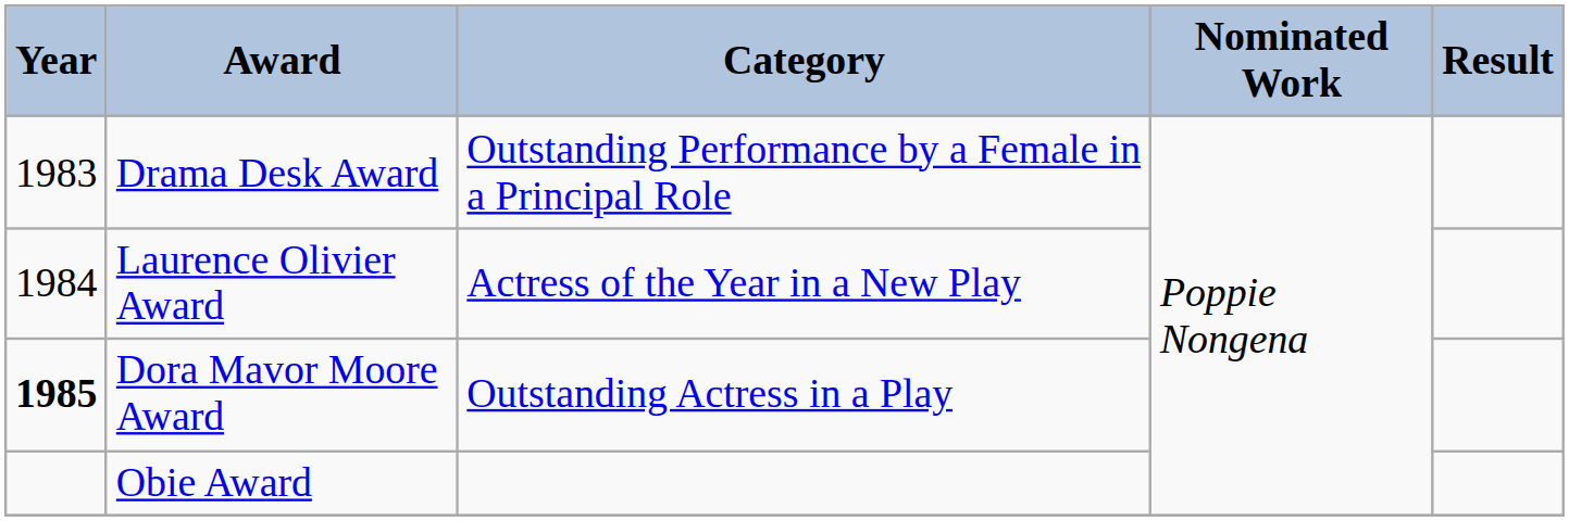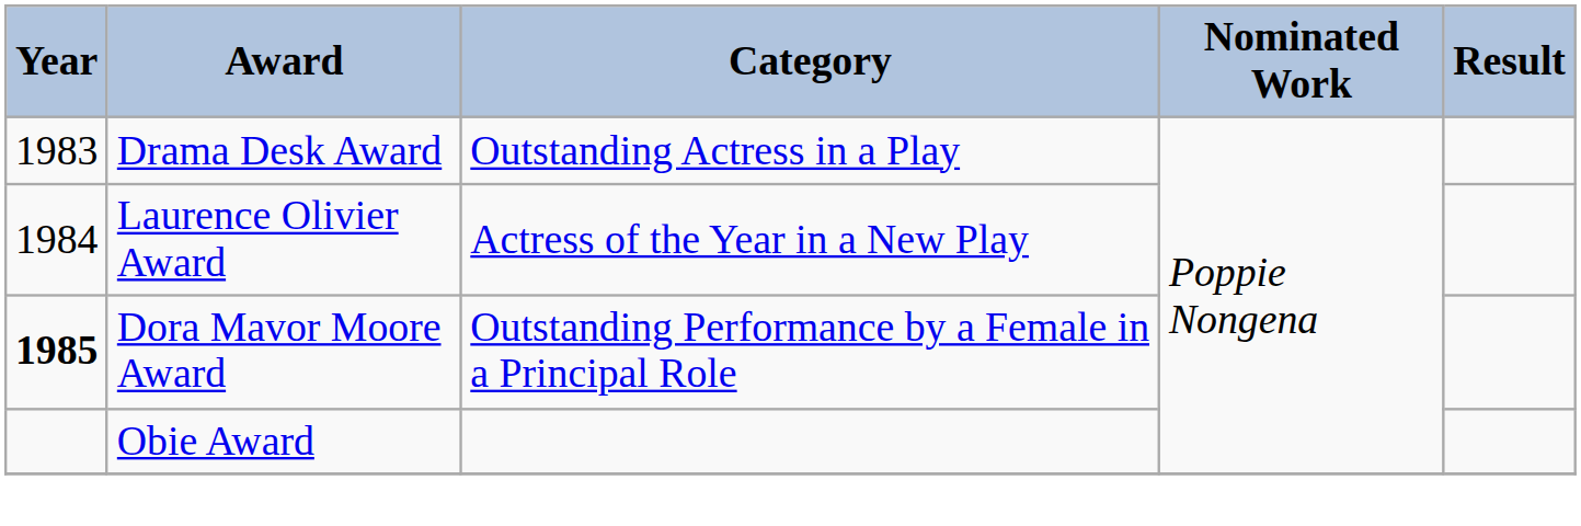Drama Desk Award | Category: Outstanding Performance by a Female in a Principal Role -> Outstanding Actress in a Play
Dora Mavor Moore Award | Category: Outstanding Actress in a Play -> Outstanding Performance by a Female in a Principal Role
